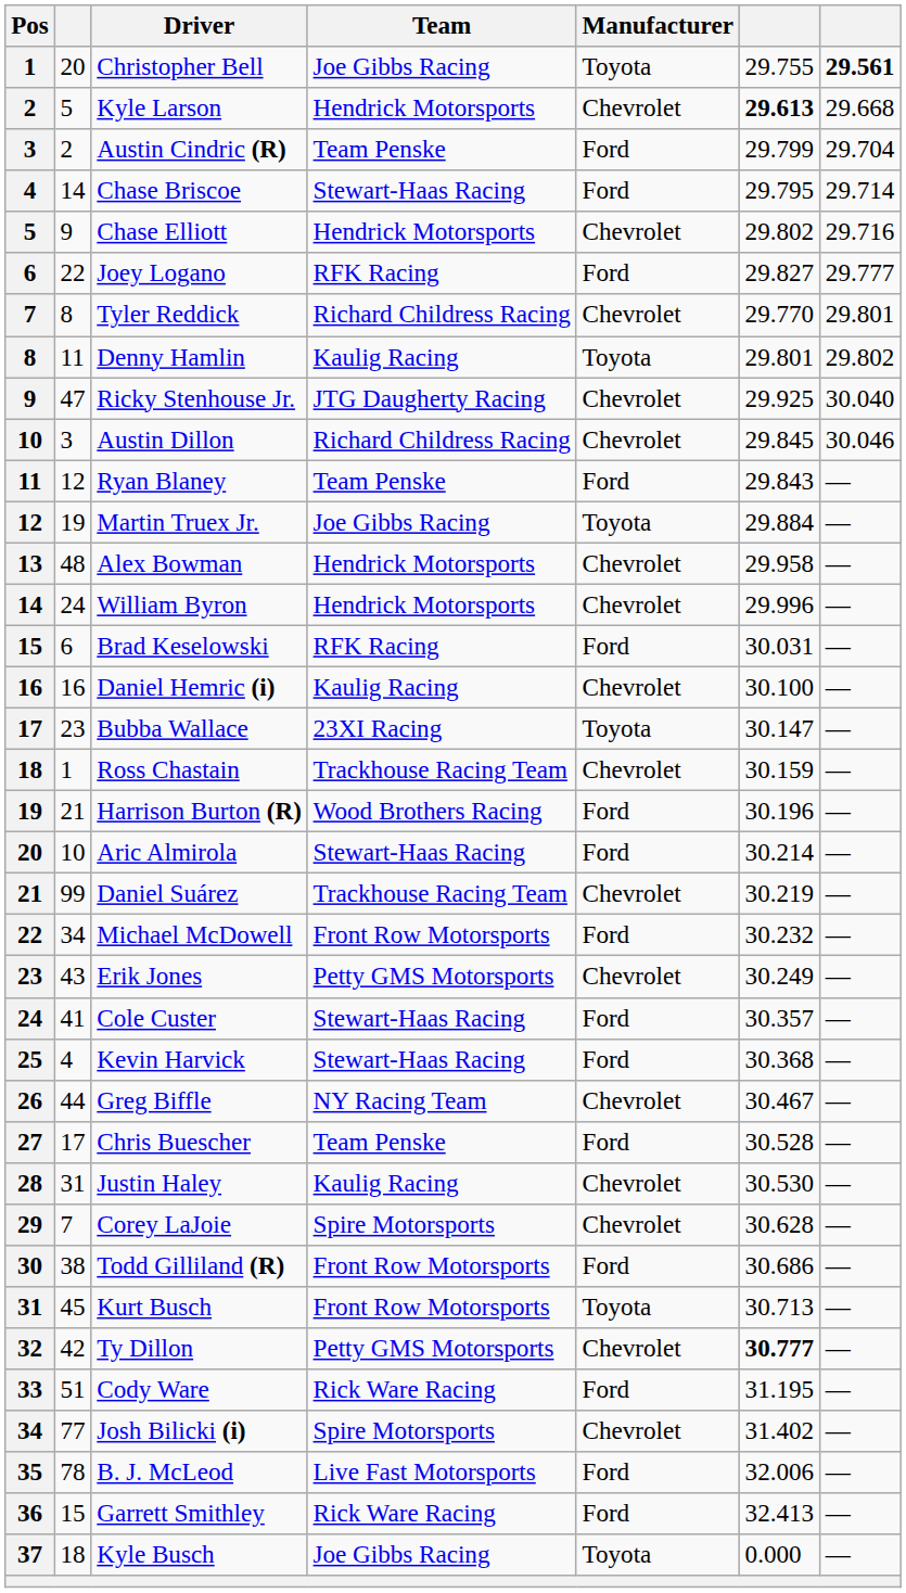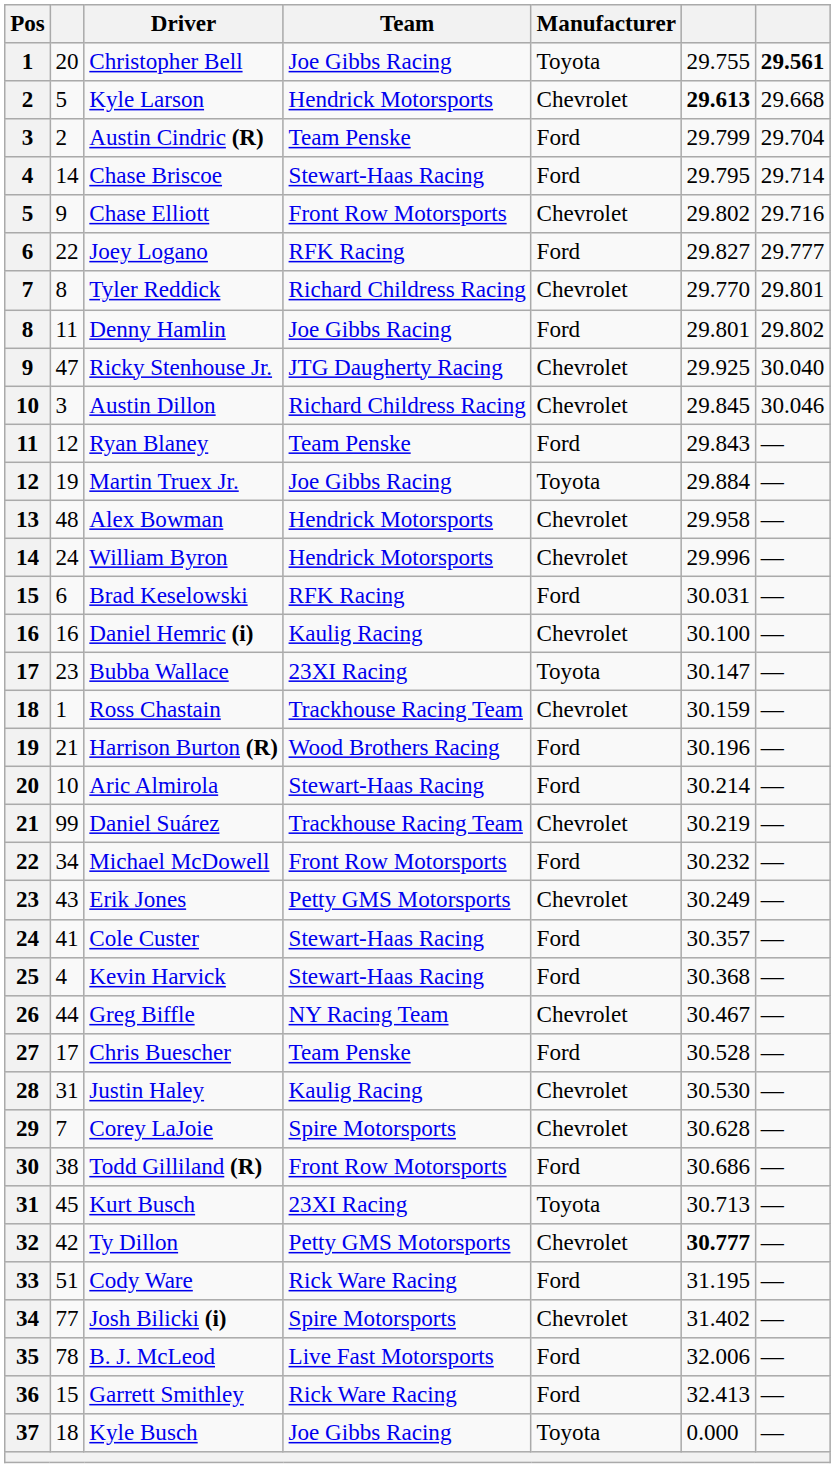Chase Elliott | Team: Hendrick Motorsports -> Front Row Motorsports
Denny Hamlin | Team: Kaulig Racing -> Joe Gibbs Racing
Denny Hamlin | Manufacturer: Toyota -> Ford
Kurt Busch | Team: Front Row Motorsports -> 23XI Racing
